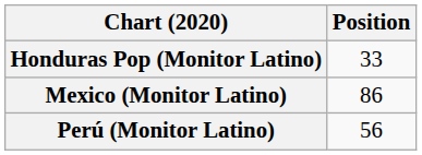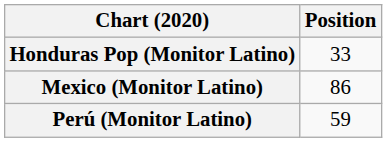Perú (Monitor Latino) | Position: 56 -> 59
